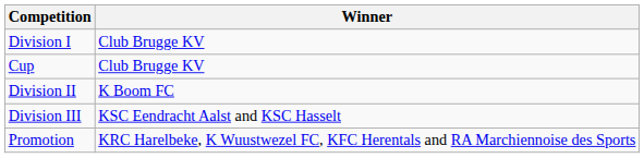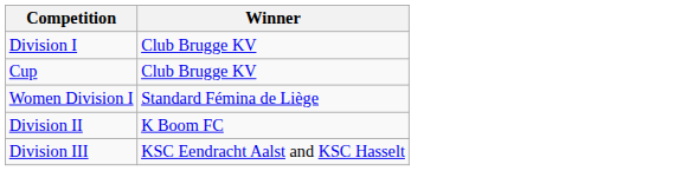+ row: Women Division I | Standard Fémina de Liège
- row: Promotion | KRC Harelbeke, K Wuustwezel FC, KFC Herentals and RA Marchiennoise des Sports
